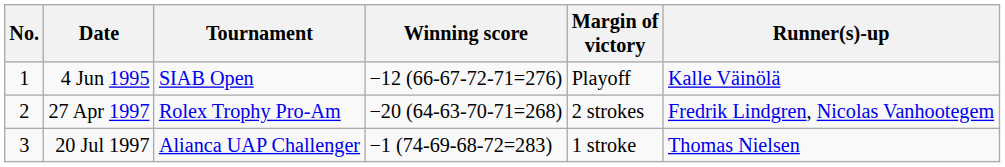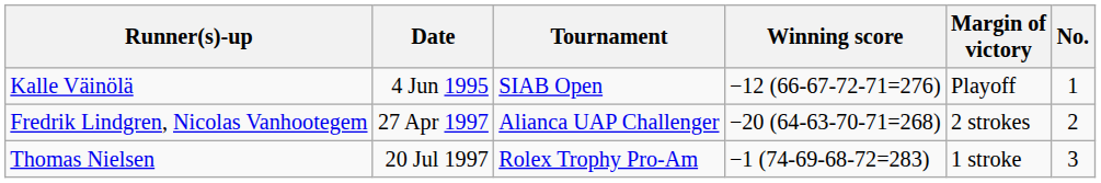columns swapped: No. <-> Runner(s)-up
27 Apr 1997 | Tournament: Rolex Trophy Pro-Am -> Alianca UAP Challenger
20 Jul 1997 | Tournament: Alianca UAP Challenger -> Rolex Trophy Pro-Am
